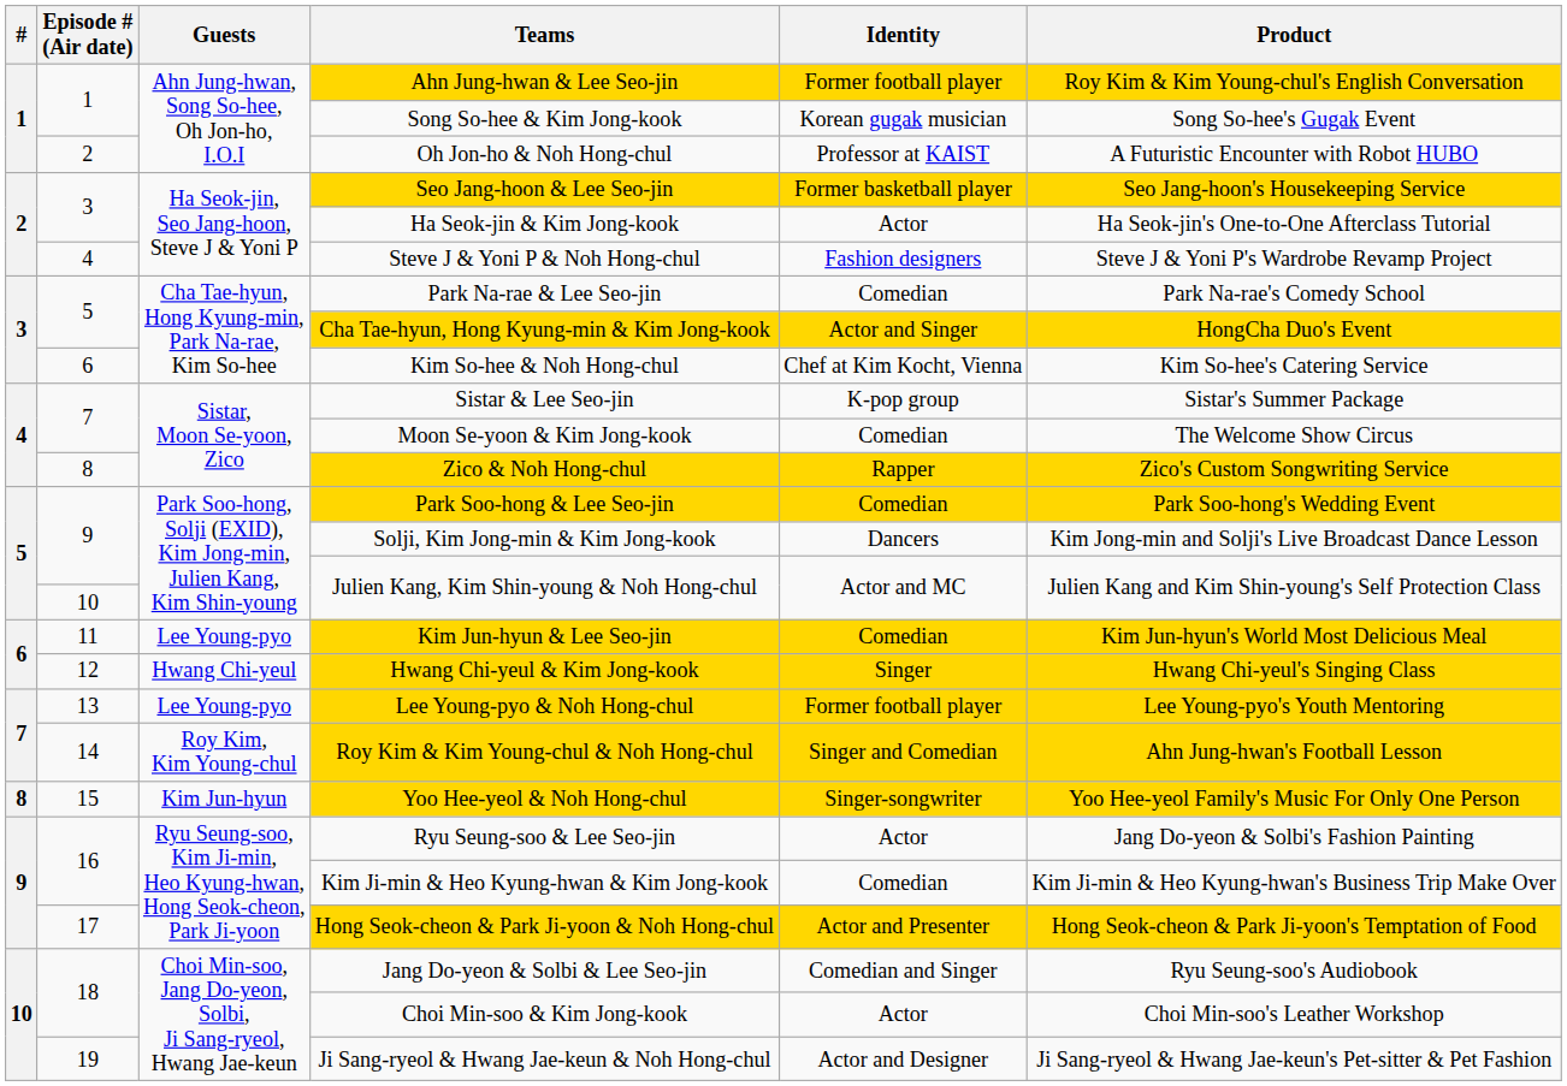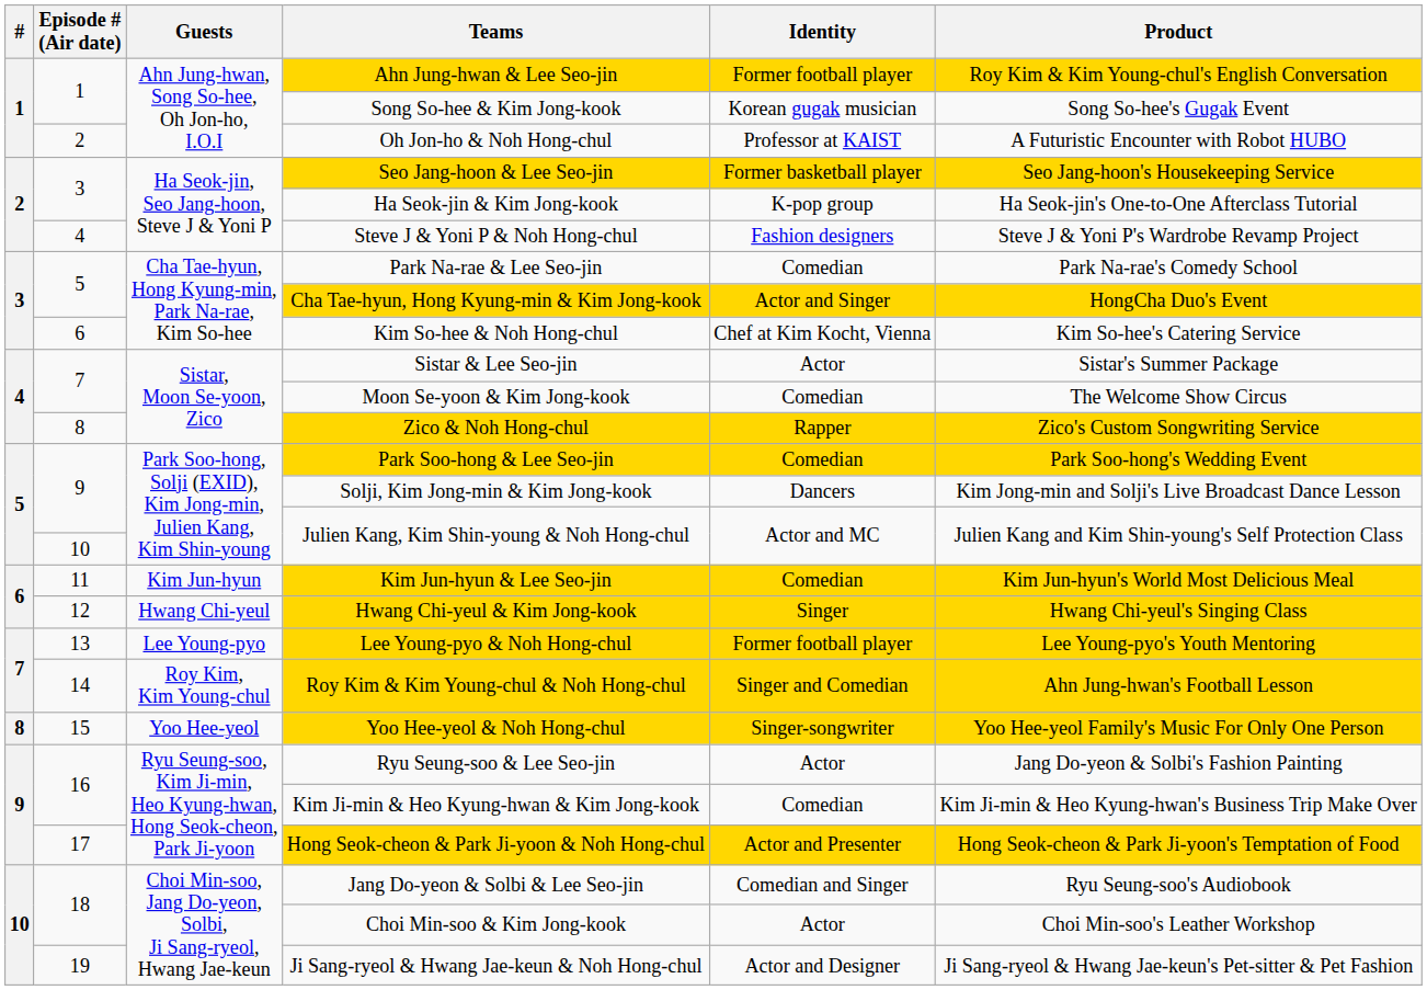Ha Seok-jin & Kim Jong-kook | Identity: Actor -> K-pop group
Sistar & Lee Seo-jin | Identity: K-pop group -> Actor
Kim Jun-hyun & Lee Seo-jin | Guests: Lee Young-pyo -> Kim Jun-hyun
Yoo Hee-yeol & Noh Hong-chul | Guests: Kim Jun-hyun -> Yoo Hee-yeol
